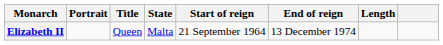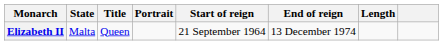columns swapped: Portrait <-> State
